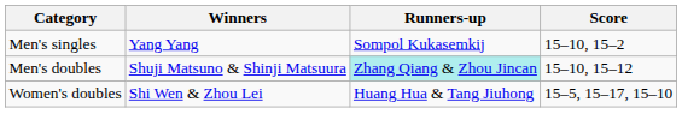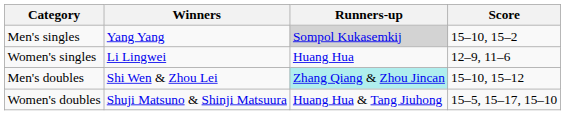Men's singles | Runners-up: no background -> lightgrey background
+ row: Women's singles | Li Lingwei | Huang Hua | 12–9, 11–6
Men's doubles | Winners: Shuji Matsuno & Shinji Matsuura -> Shi Wen & Zhou Lei
Women's doubles | Winners: Shi Wen & Zhou Lei -> Shuji Matsuno & Shinji Matsuura
